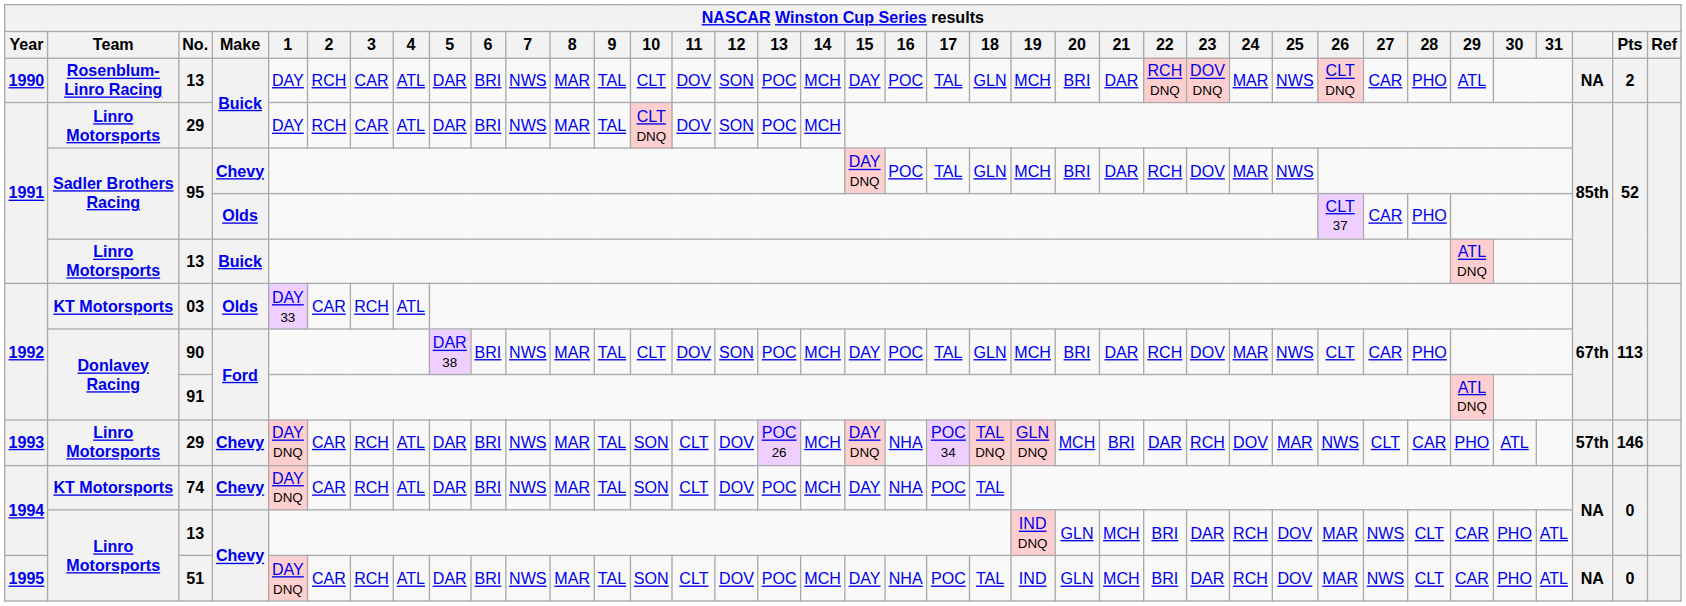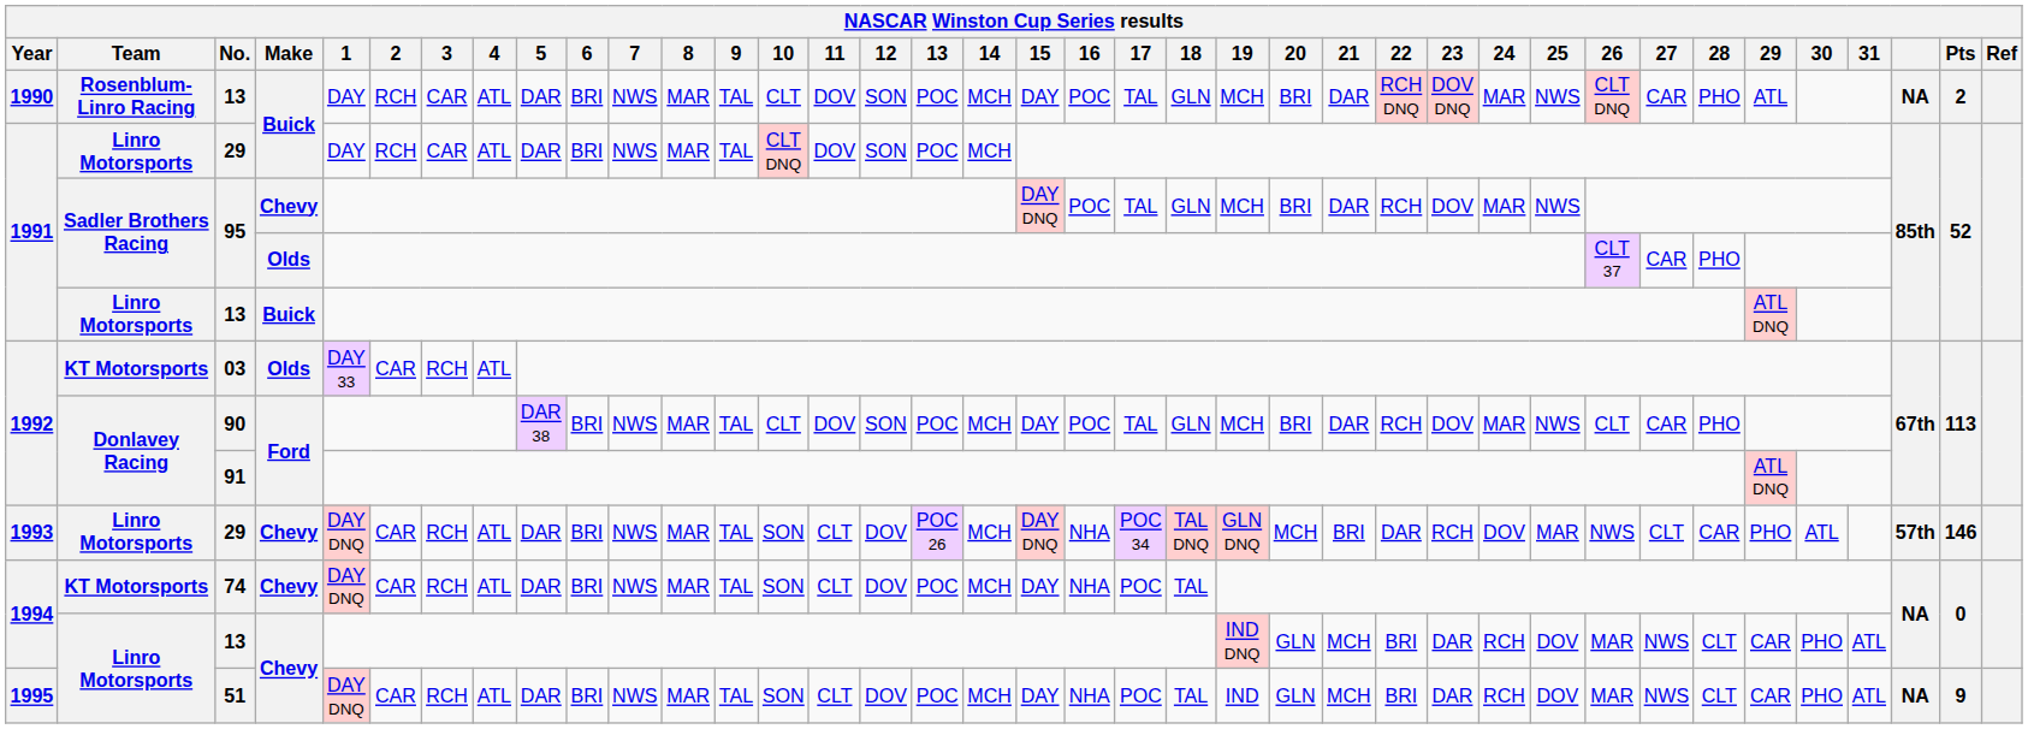51 | Pts: 0 -> 9
